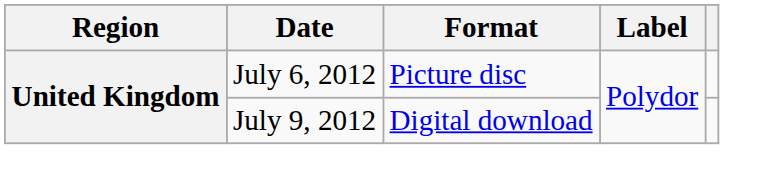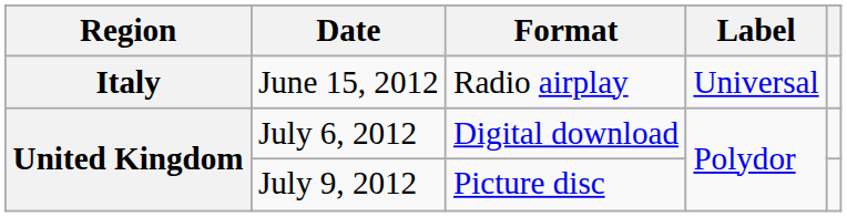+ row: Italy | June 15, 2012 | Radio airplay | Universal
July 6, 2012 | Format: Picture disc -> Digital download
July 9, 2012 | Format: Digital download -> Picture disc
